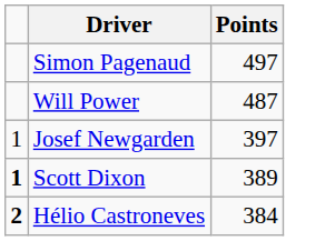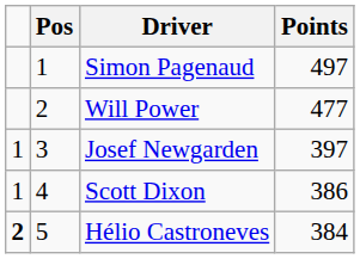+ column: Pos | 1 | 2 | 3 | 4 | 5
Will Power | Points: 487 -> 477
Scott Dixon | column 1: bold -> normal
Scott Dixon | Points: 389 -> 386
